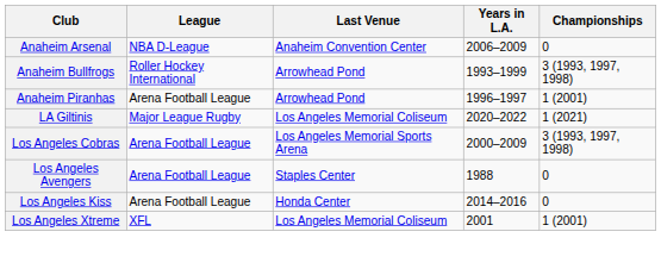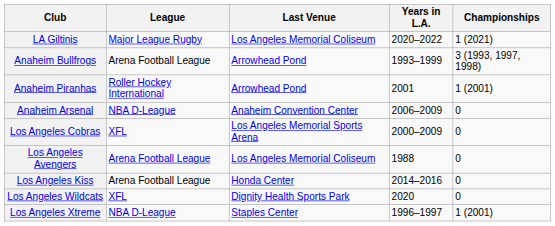rows swapped: Anaheim Arsenal <-> LA Giltinis
Anaheim Bullfrogs | League: Roller Hockey International -> Arena Football League
Anaheim Piranhas | League: Arena Football League -> Roller Hockey International
Anaheim Piranhas | Years in L.A.: 1996–1997 -> 2001
Los Angeles Cobras | League: Arena Football League -> XFL
Los Angeles Cobras | Championships: 3 (1993, 1997, 1998) -> 0
Los Angeles Avengers | Last Venue: Staples Center -> Los Angeles Memorial Coliseum
+ row: Los Angeles Wildcats | XFL | Dignity Health Sports Park | 2020 | 0
Los Angeles Xtreme | League: XFL -> NBA D-League
Los Angeles Xtreme | Last Venue: Los Angeles Memorial Coliseum -> Staples Center
Los Angeles Xtreme | Years in L.A.: 2001 -> 1996–1997
